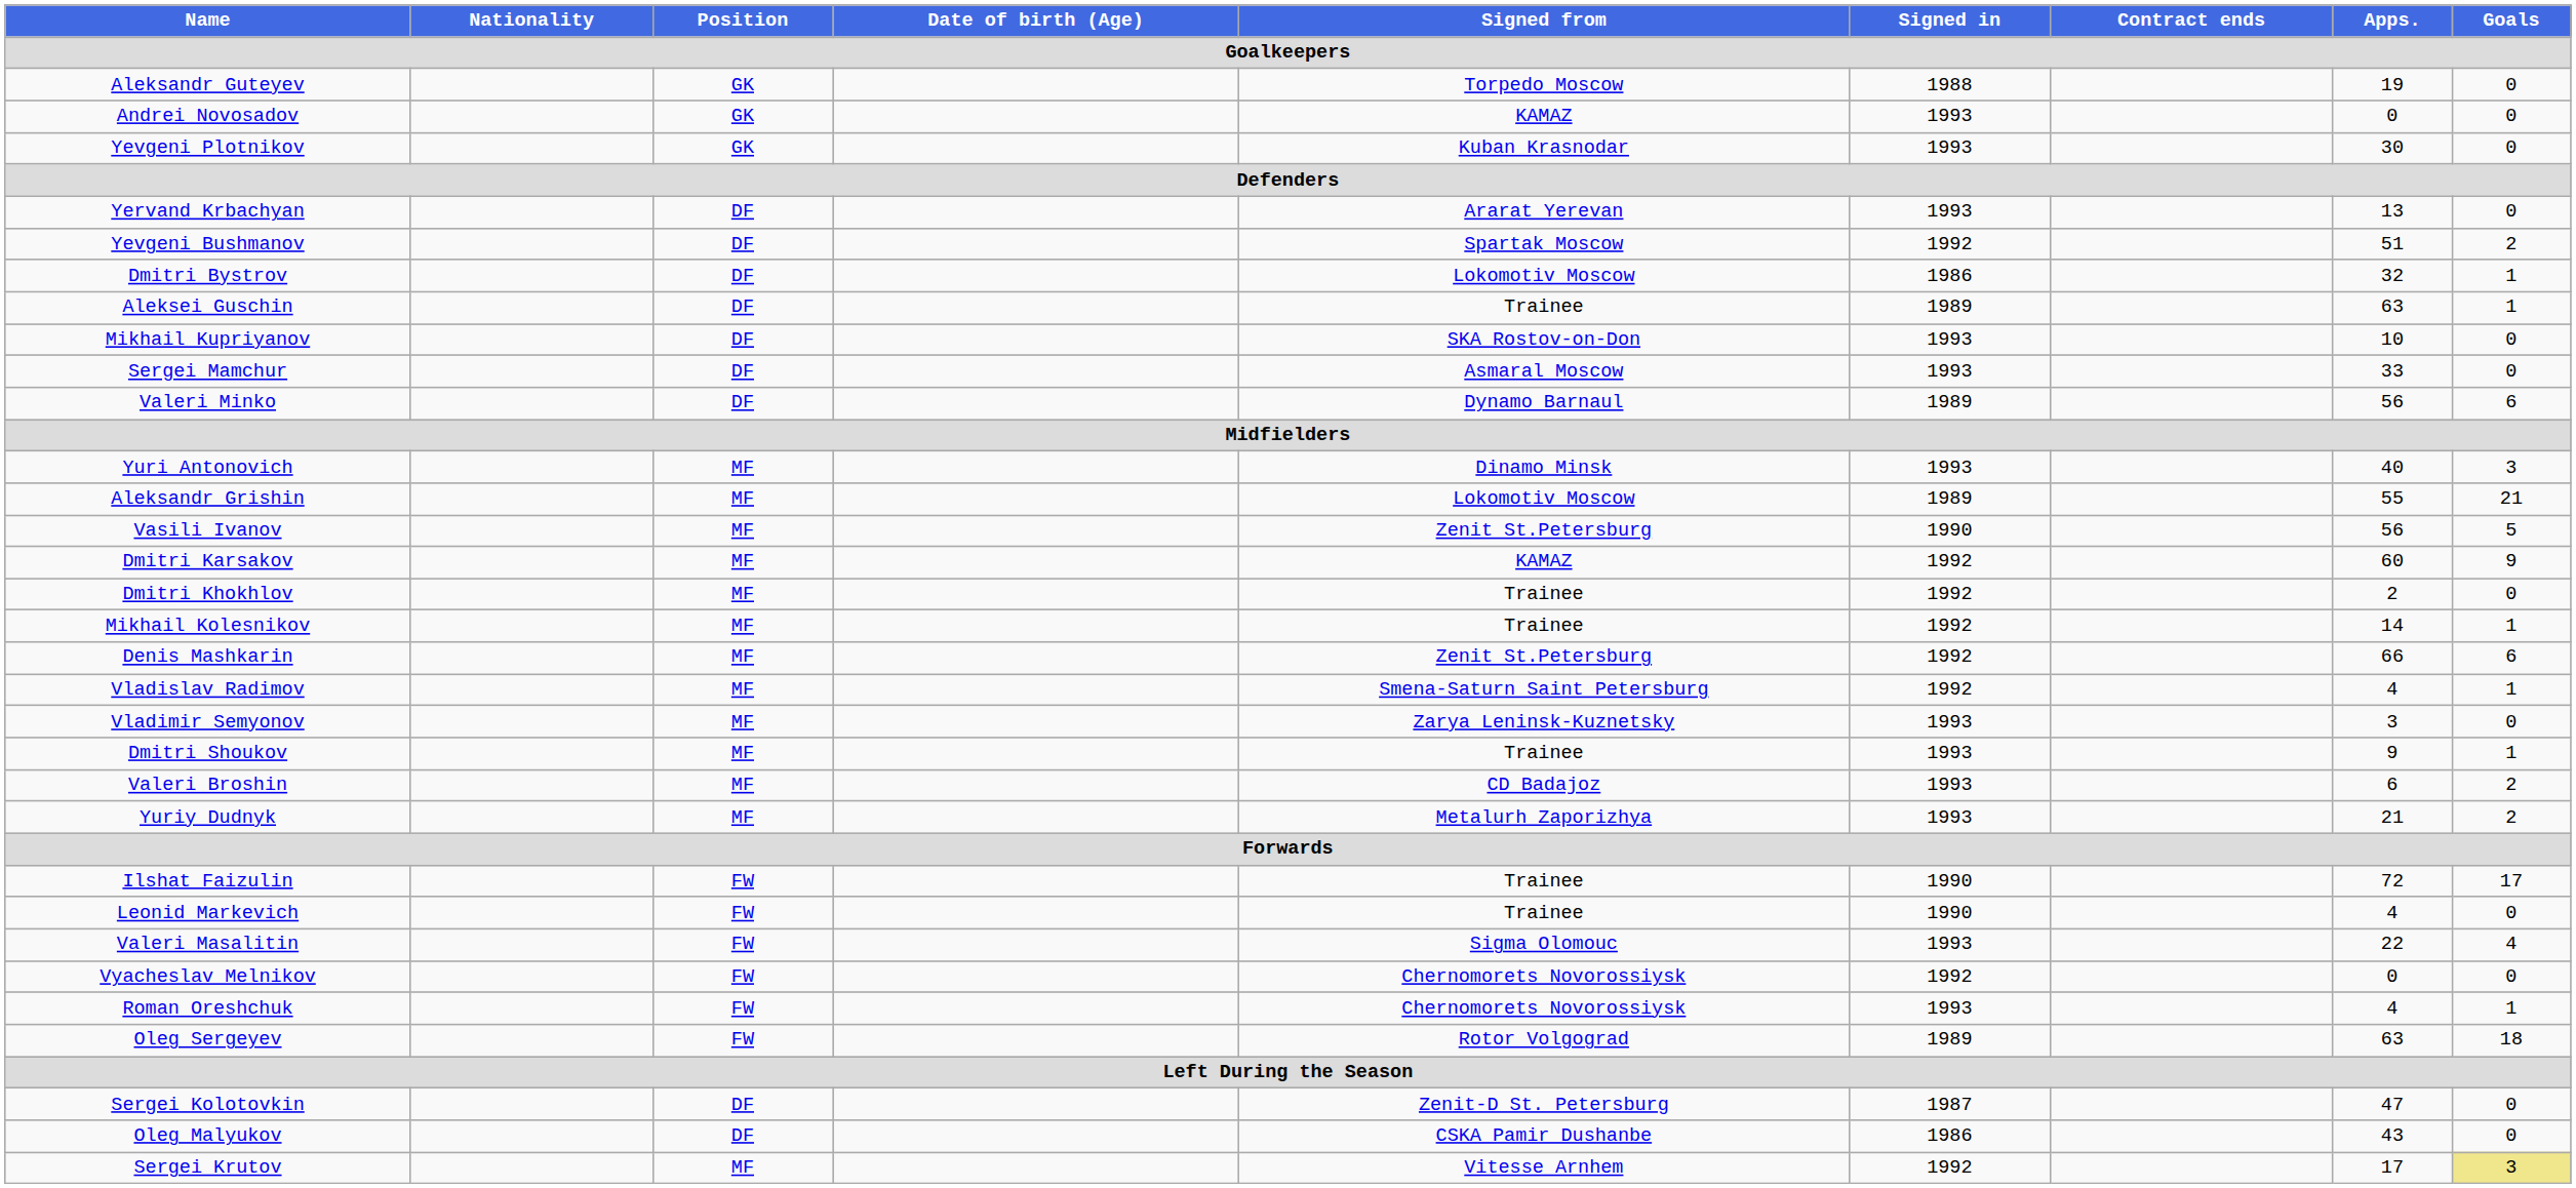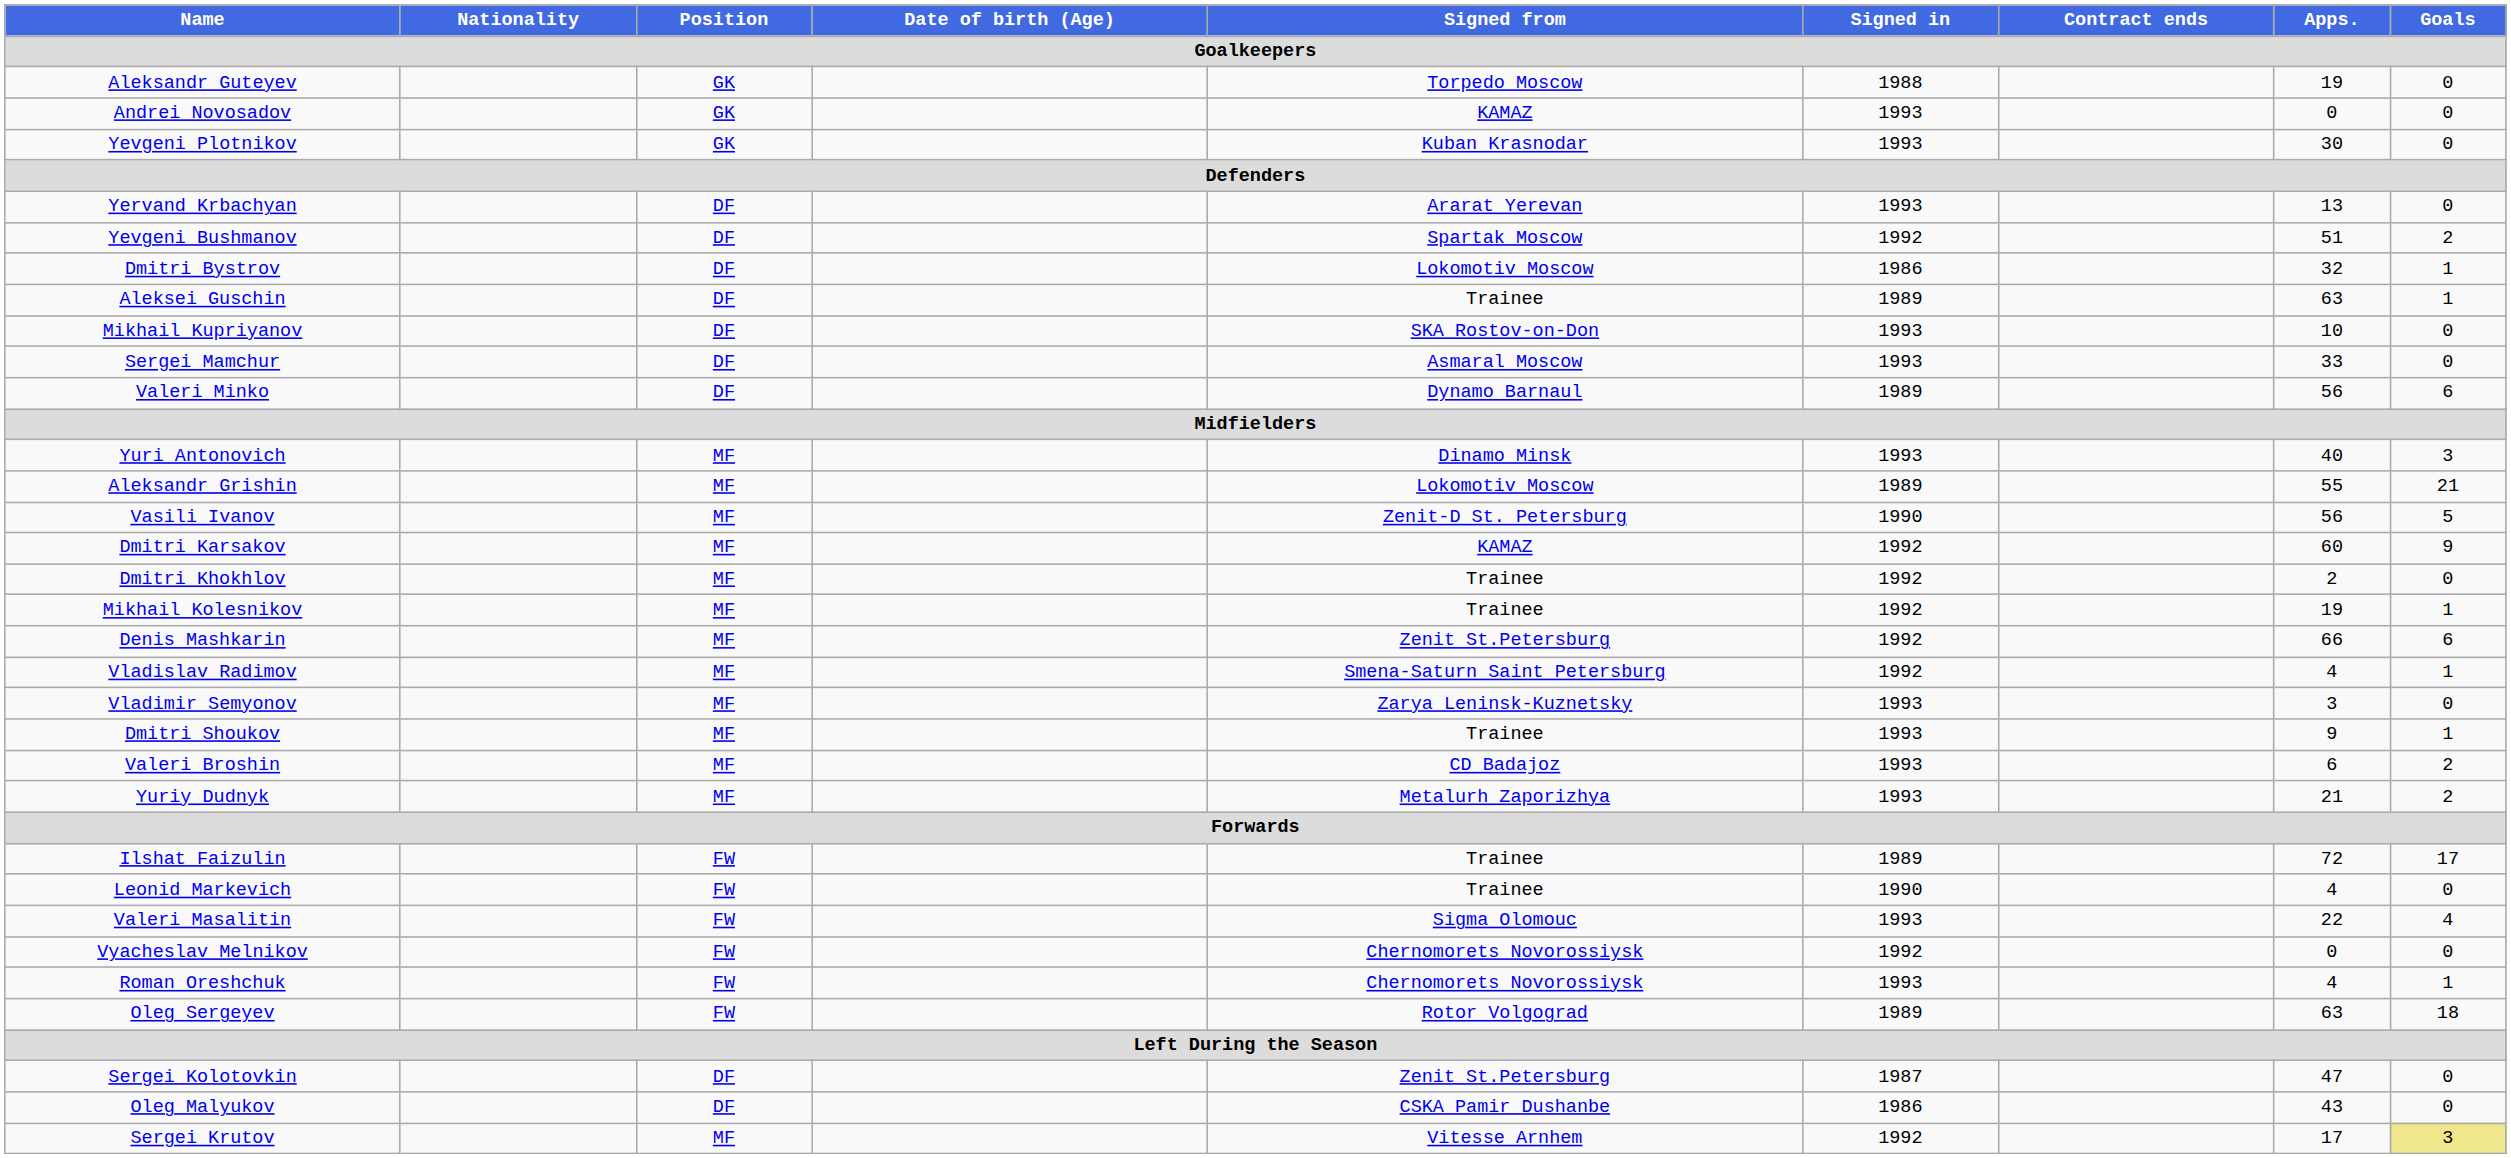Vasili Ivanov | Signed from: Zenit St.Petersburg -> Zenit-D St. Petersburg
Mikhail Kolesnikov | Apps.: 14 -> 19
Ilshat Faizulin | Signed in: 1990 -> 1989
Sergei Kolotovkin | Signed from: Zenit-D St. Petersburg -> Zenit St.Petersburg
